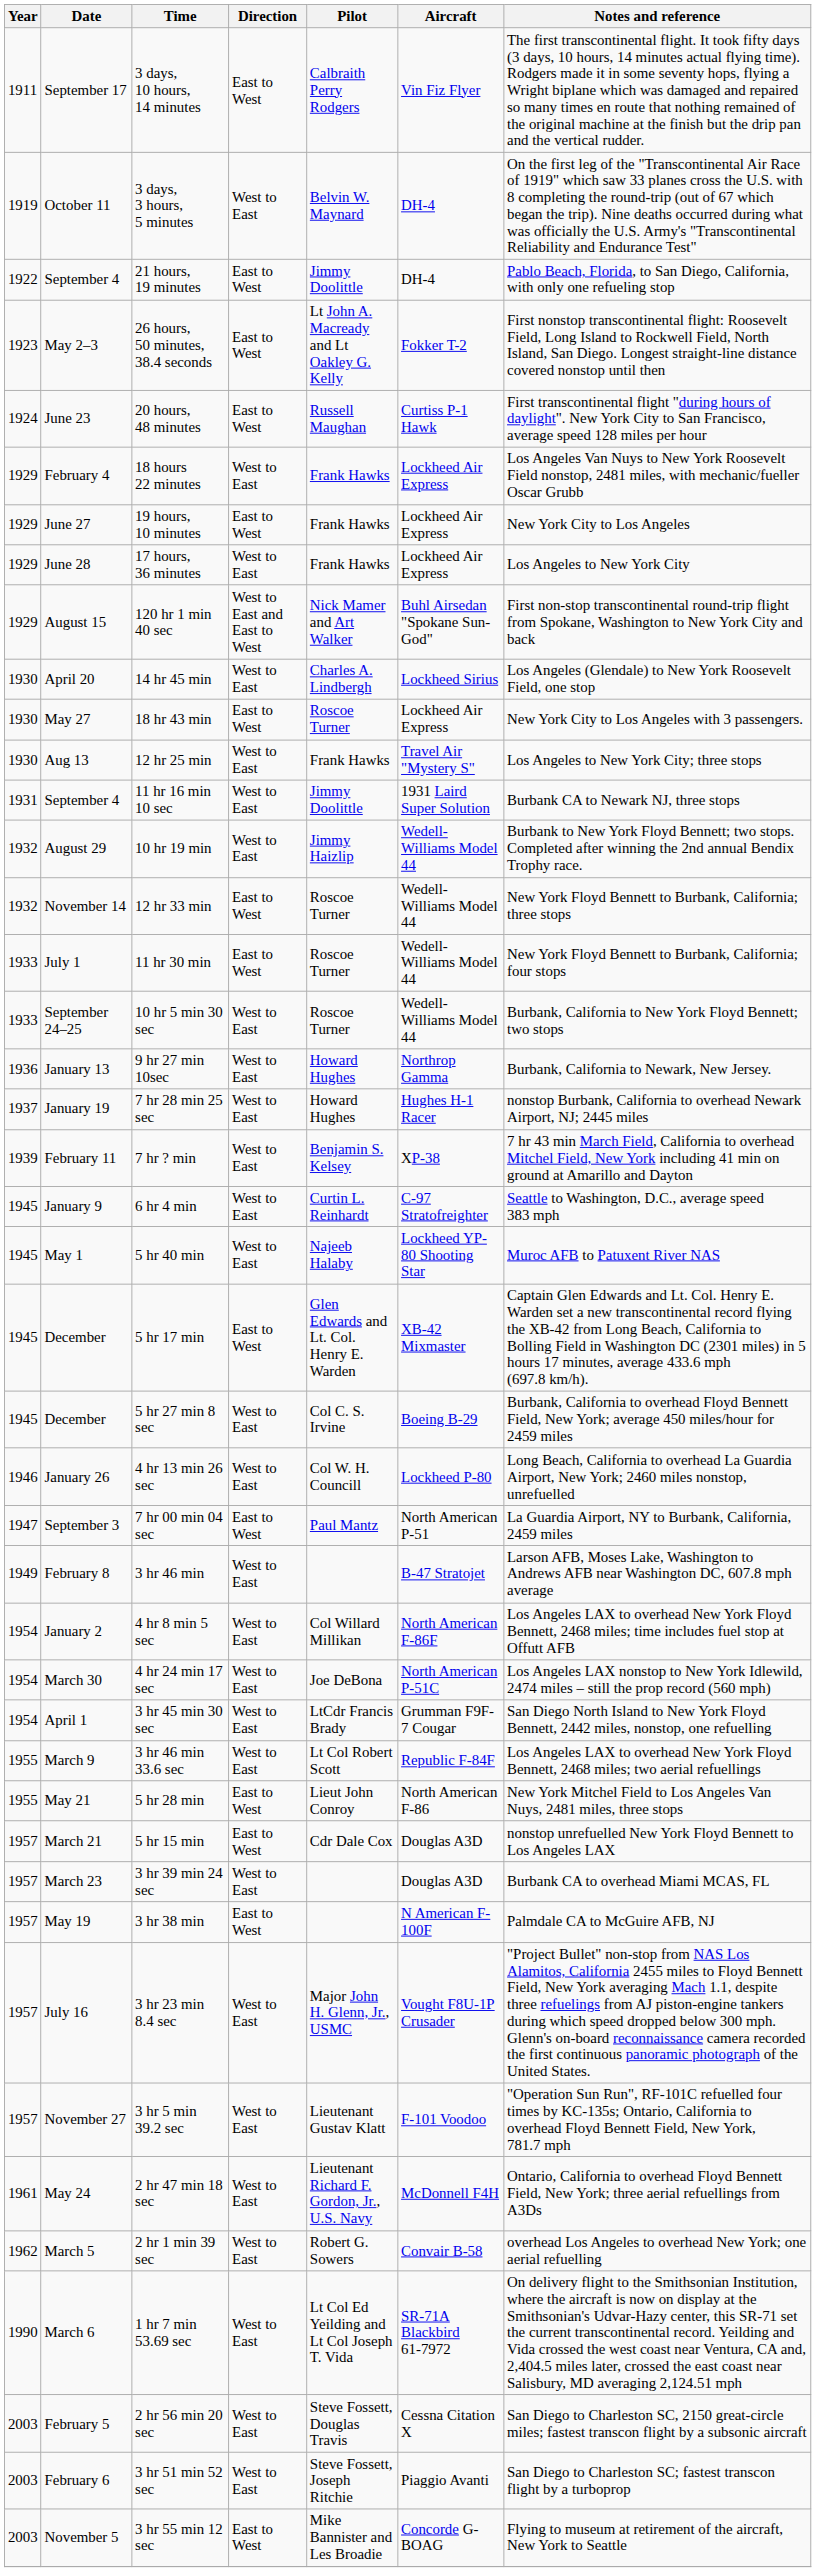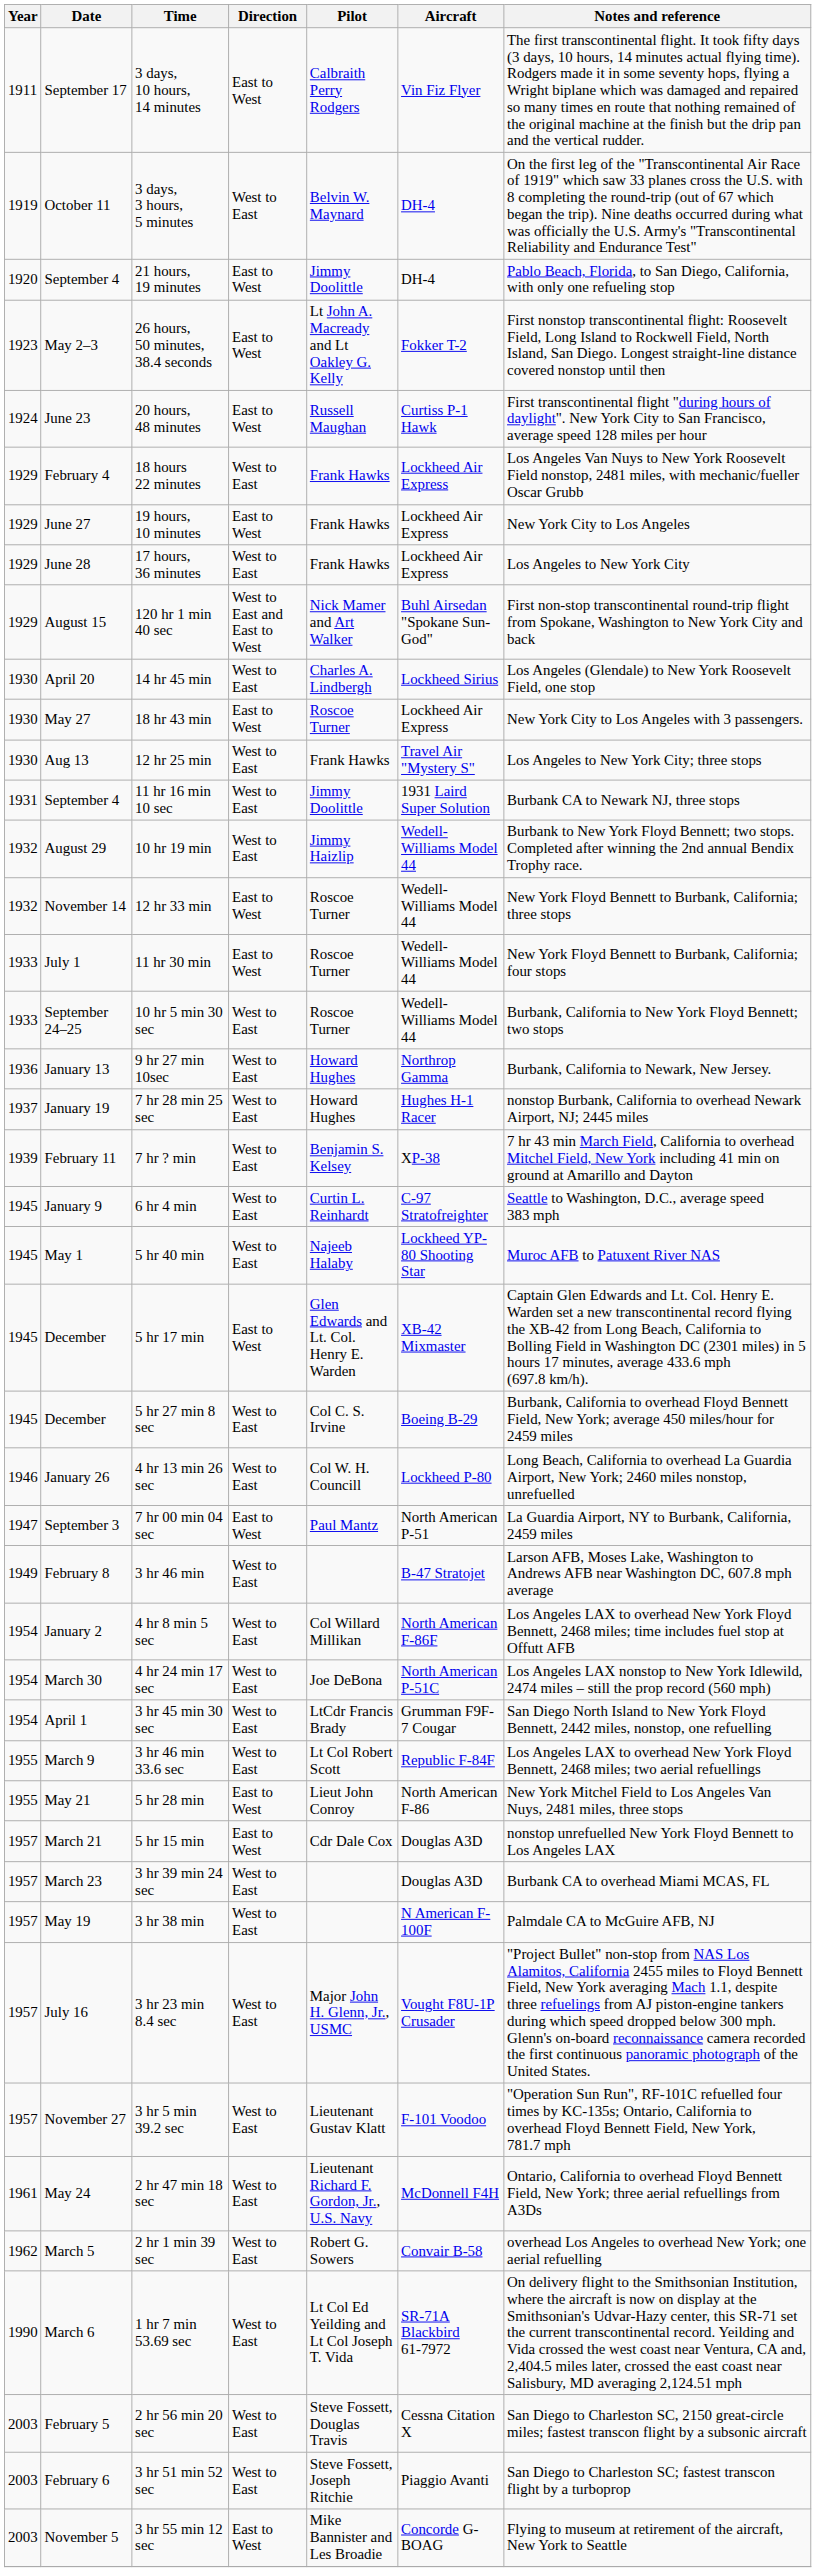21 hours, 19 minutes | Year: 1922 -> 1920
3 hr 38 min | Direction: East to West -> West to East
